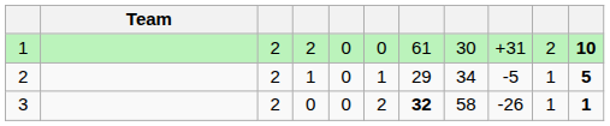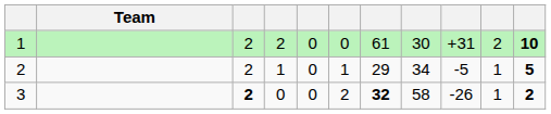3 | column 3: normal -> bold
3 | column 11: 1 -> 2
